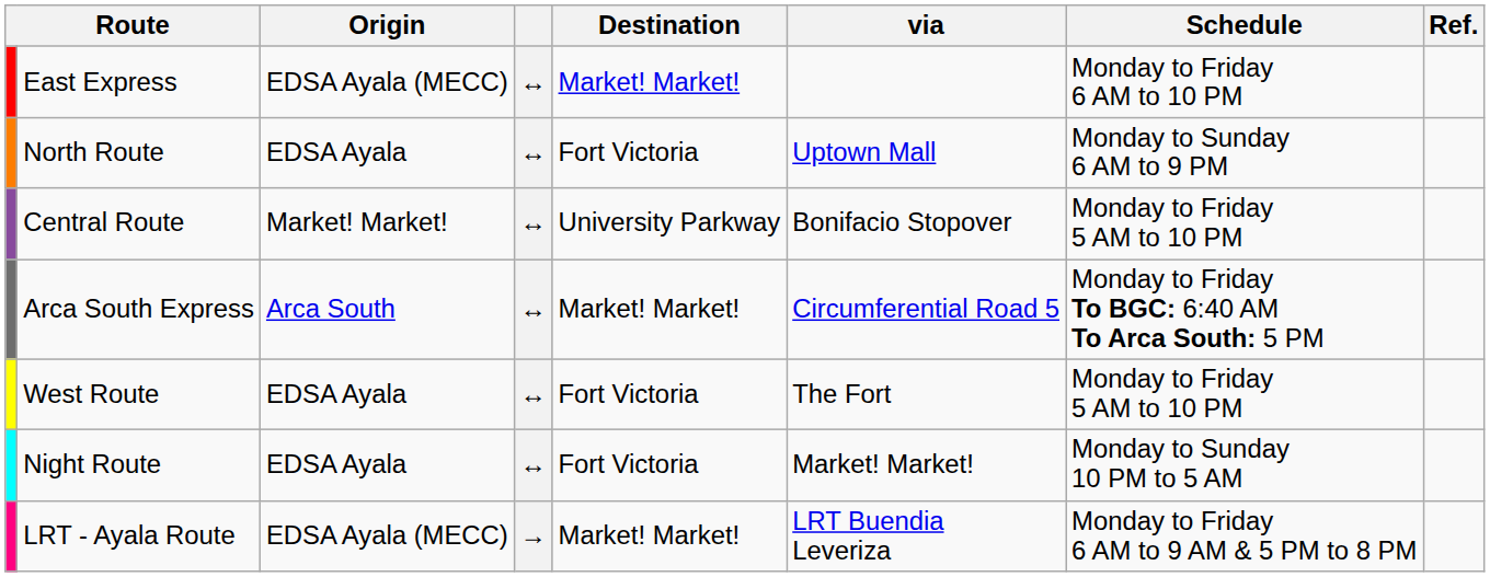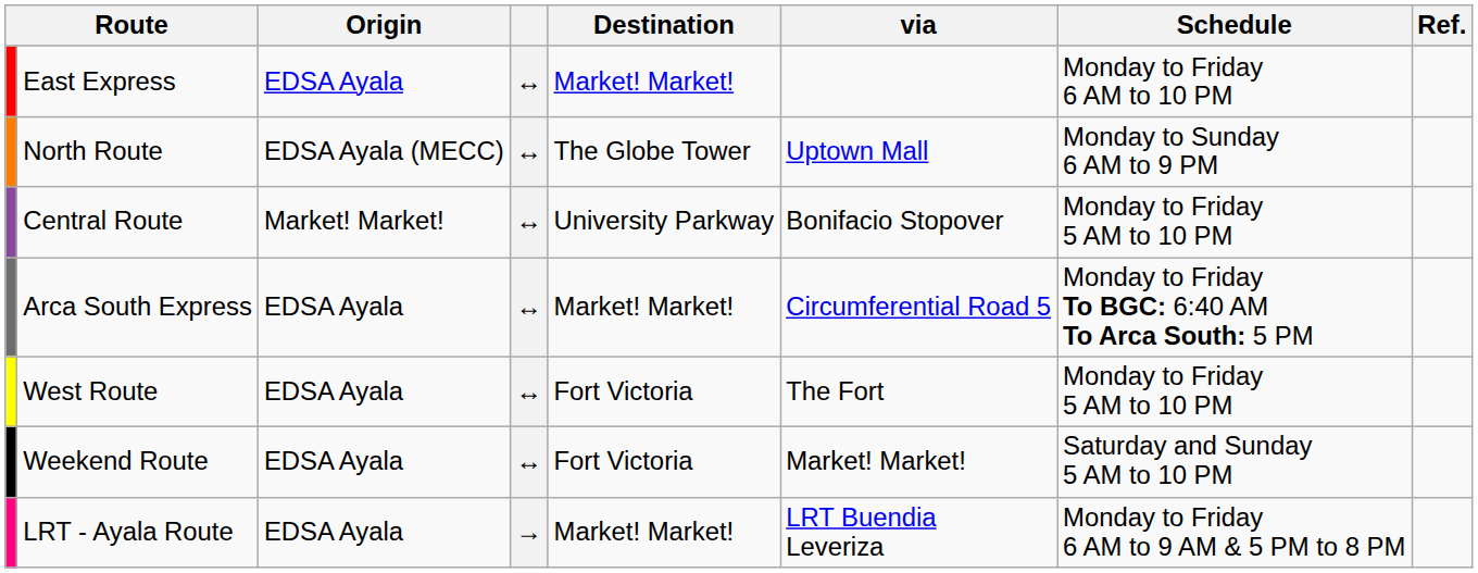East Express | Origin: EDSA Ayala (MECC) -> EDSA Ayala
North Route | Origin: EDSA Ayala -> EDSA Ayala (MECC)
North Route | Destination: Fort Victoria -> The Globe Tower
Arca South Express | Origin: Arca South -> EDSA Ayala
+ row: Weekend Route | EDSA Ayala | ↔ | Fort Victoria | Market! Market! | Saturday and Sunday 5 AM to 10 PM
- row: Night Route | EDSA Ayala | ↔ | Fort Victoria | Market! Market! | Monday to Sunday 10 PM to 5 AM
LRT - Ayala Route | Origin: EDSA Ayala (MECC) -> EDSA Ayala
